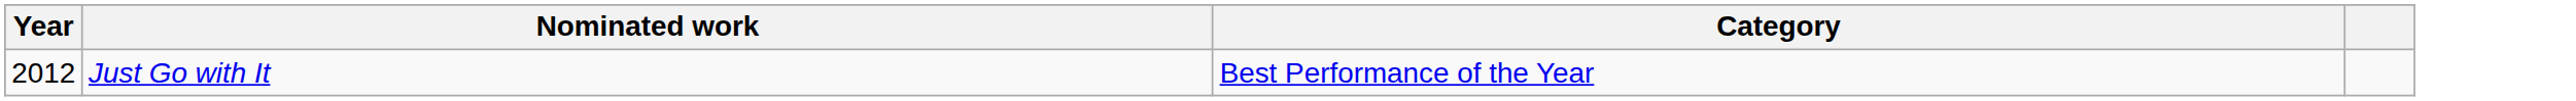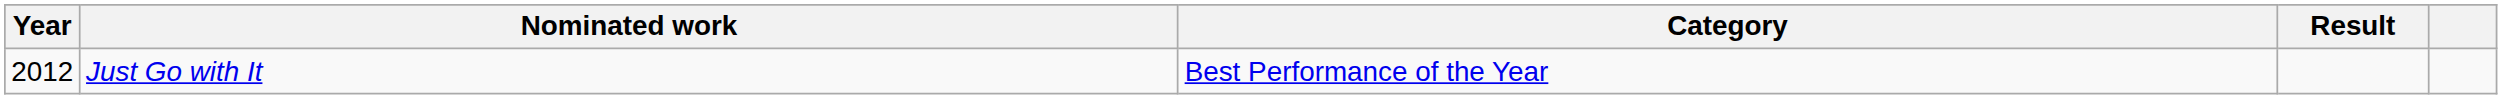+ column: Result
